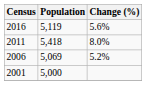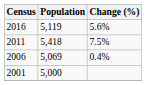2011 | Change (%): 8.0% -> 7.5%
2006 | Change (%): 5.2% -> 0.4%
